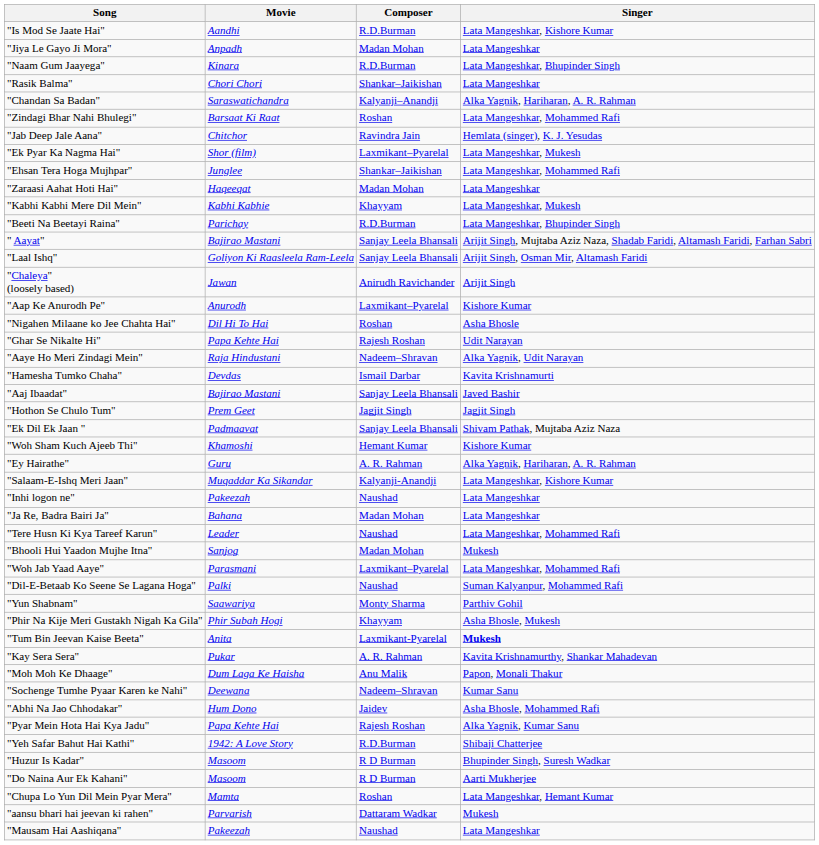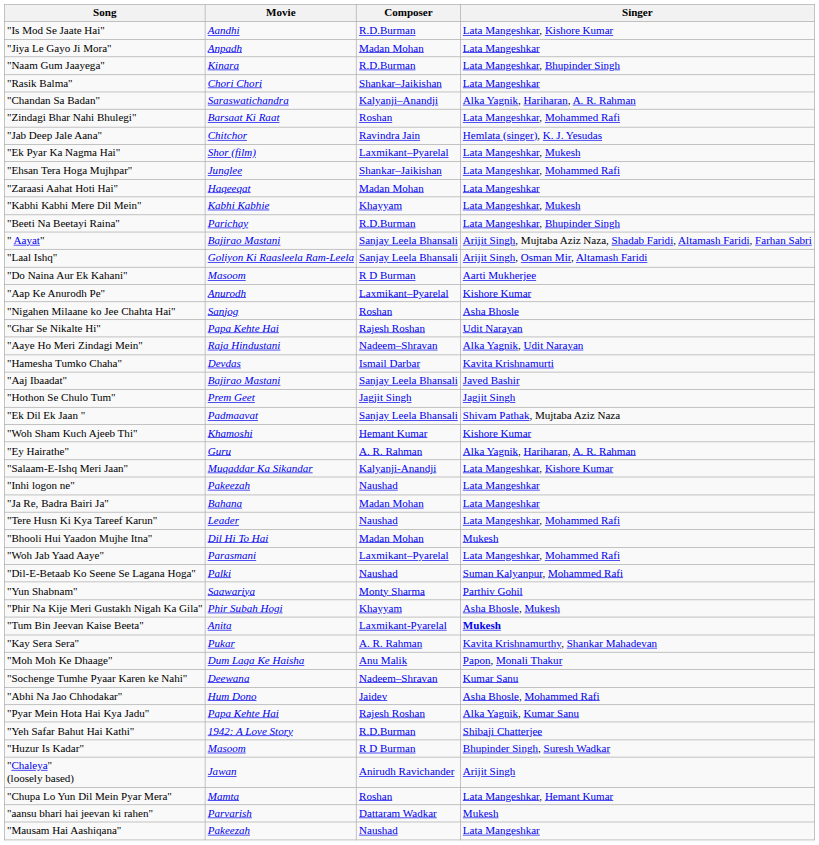rows swapped: "Chaleya" (loosely based) <-> "Do Naina Aur Ek Kahani"
"Nigahen Milaane ko Jee Chahta Hai" | Movie: Dil Hi To Hai -> Sanjog
"Bhooli Hui Yaadon Mujhe Itna" | Movie: Sanjog -> Dil Hi To Hai
